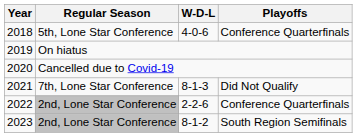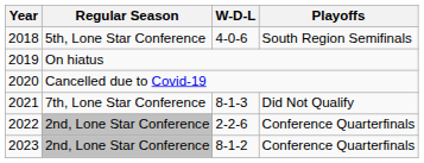2018 | Playoffs: Conference Quarterfinals -> South Region Semifinals
2023 | Playoffs: South Region Semifinals -> Conference Quarterfinals
